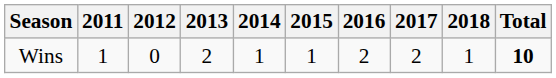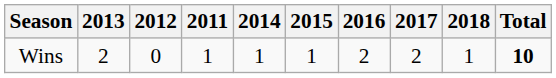columns swapped: 2011 <-> 2013
